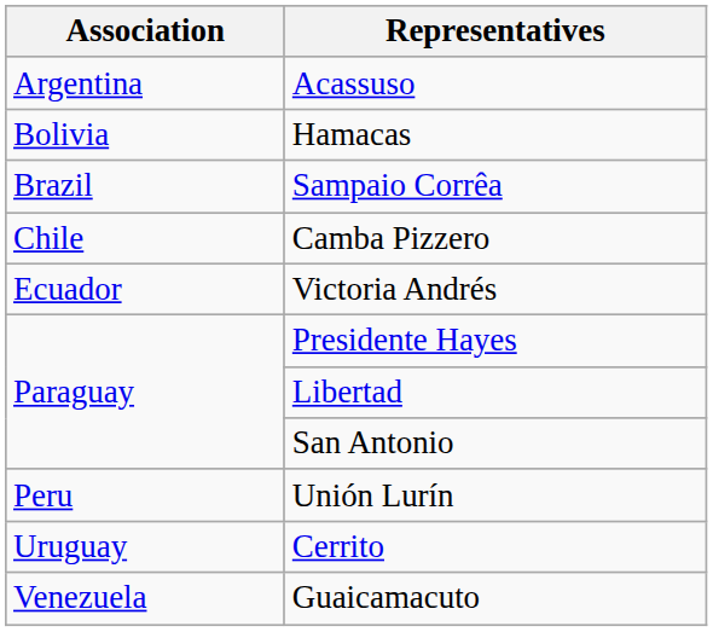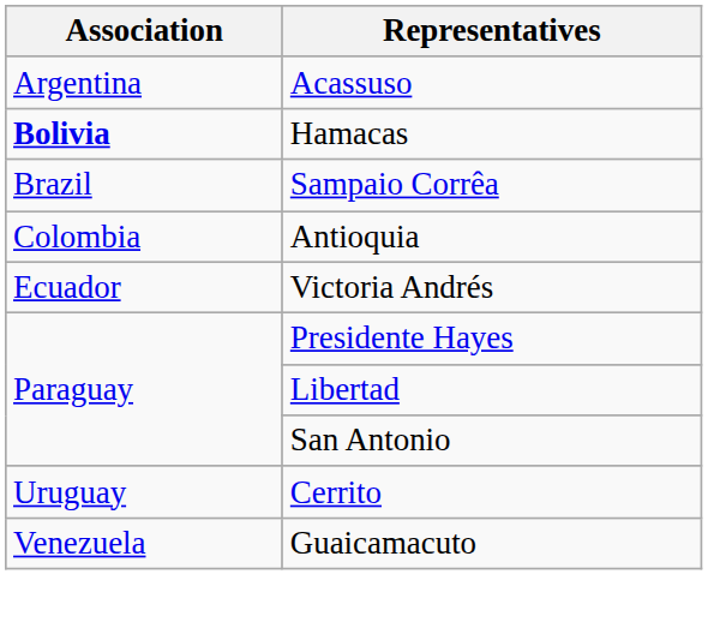Hamacas | Association: normal -> bold
- row: Chile | Camba Pizzero
+ row: Colombia | Antioquia
- row: Peru | Unión Lurín
